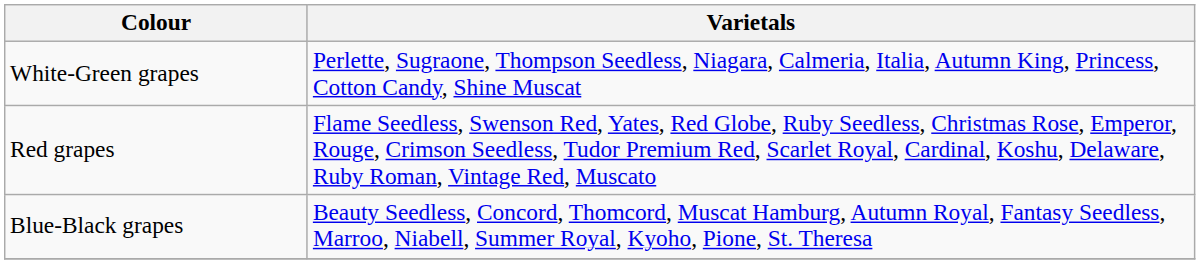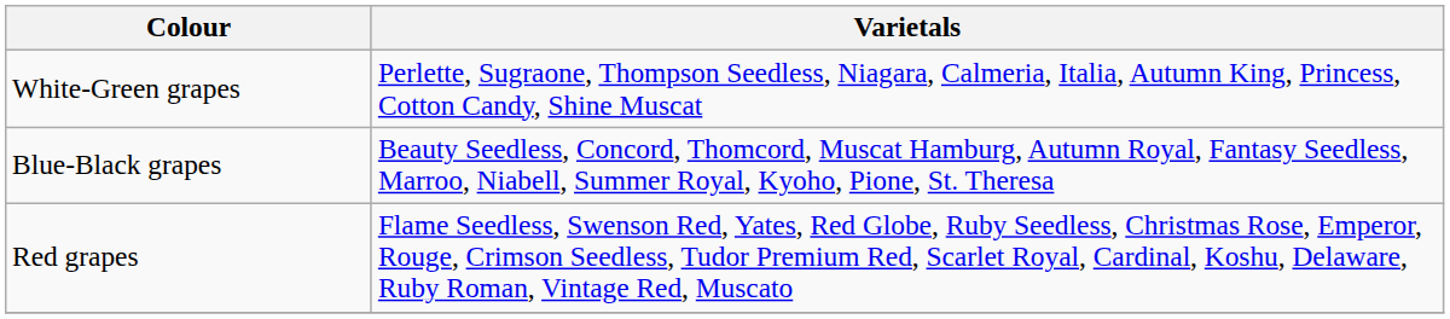rows swapped: Red grapes <-> Blue-Black grapes
